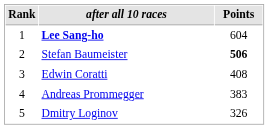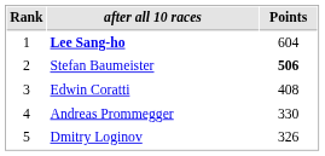Andreas Prommegger | Points: 383 -> 330
